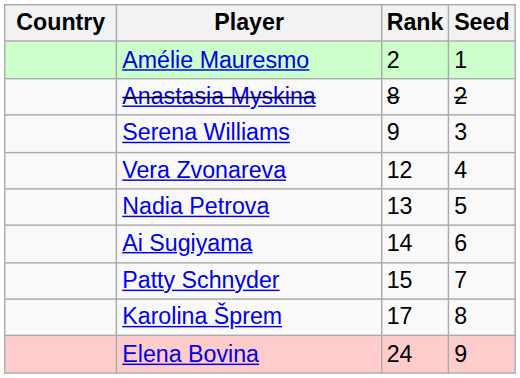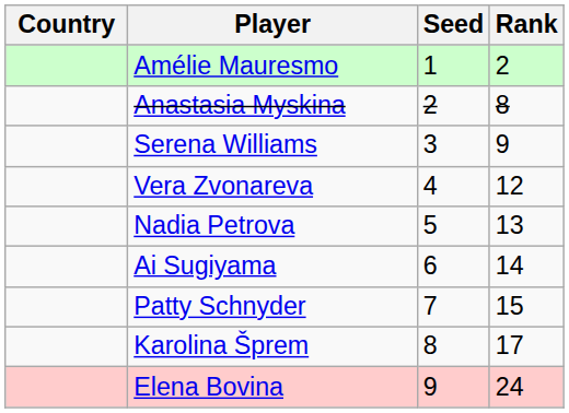columns swapped: Rank <-> Seed
